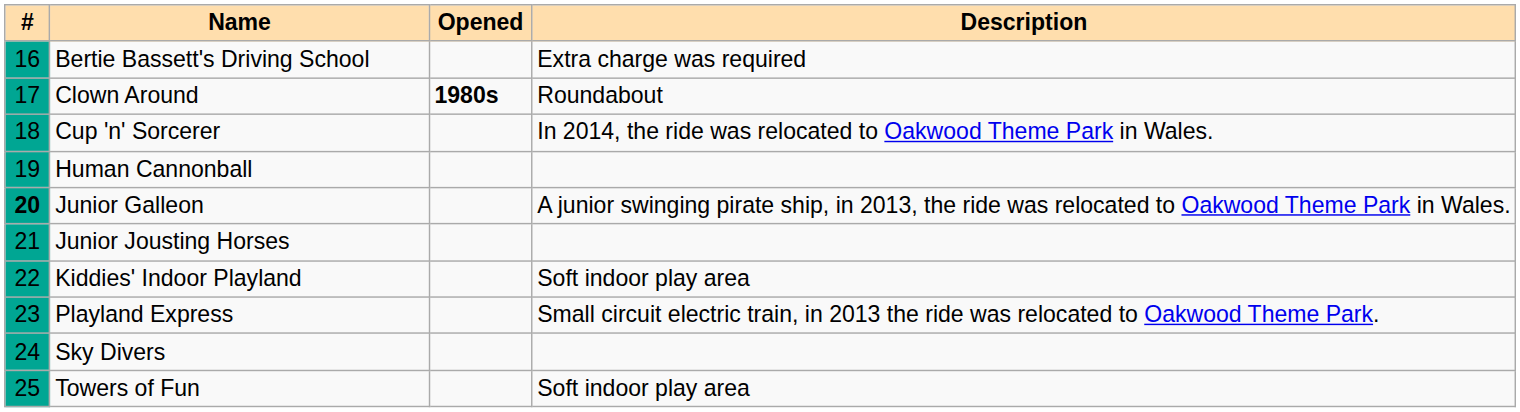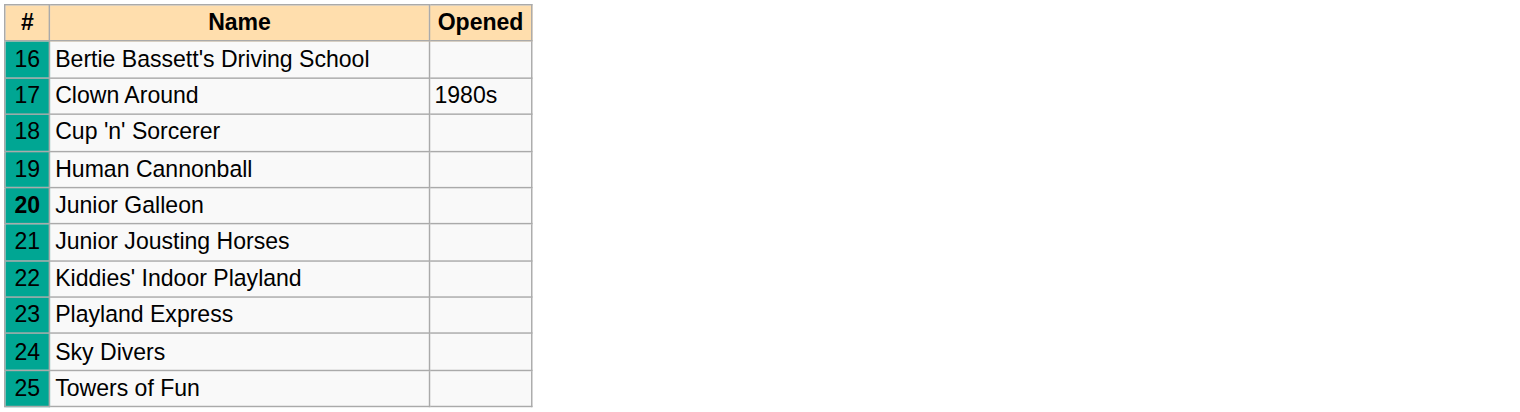- column: Description | Extra charge was required | Roundabout | In 2014, the ride was relocated to Oakwood Theme Park in Wales. | A junior swinging pirate ship, in 2013, the ride was relocated to Oakwood Theme Park in Wales. | Soft indoor play area | Small circuit electric train, in 2013 the ride was relocated to Oakwood Theme Park. | Soft indoor play area
Clown Around | Opened: bold -> normal
